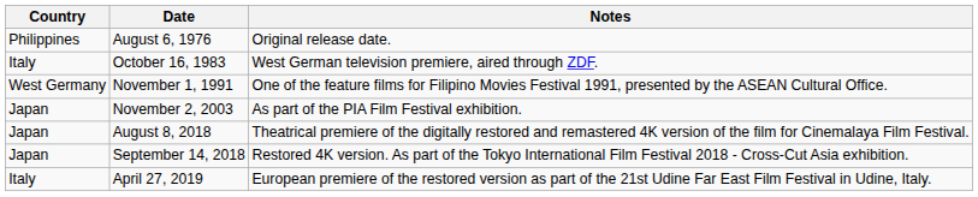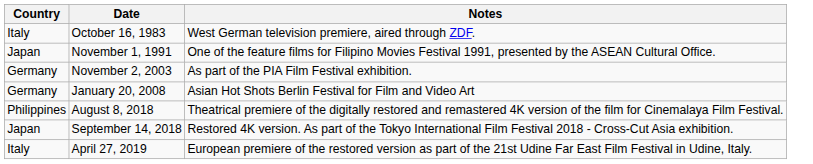- row: Philippines | August 6, 1976 | Original release date.
November 1, 1991 | Country: West Germany -> Japan
November 2, 2003 | Country: Japan -> Germany
+ row: Germany | January 20, 2008 | Asian Hot Shots Berlin Festival for Film and Video Art
August 8, 2018 | Country: Japan -> Philippines
